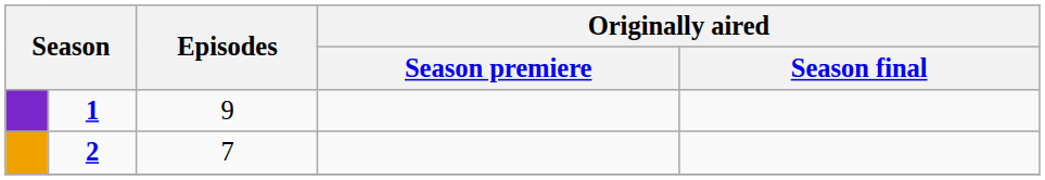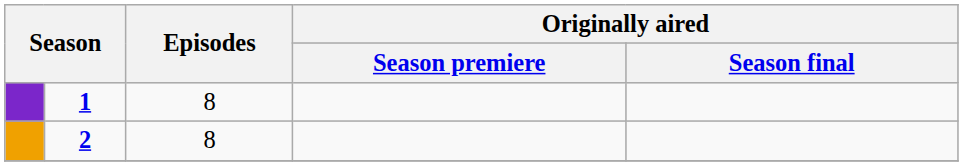1 | Episodes: 9 -> 8
2 | Episodes: 7 -> 8
